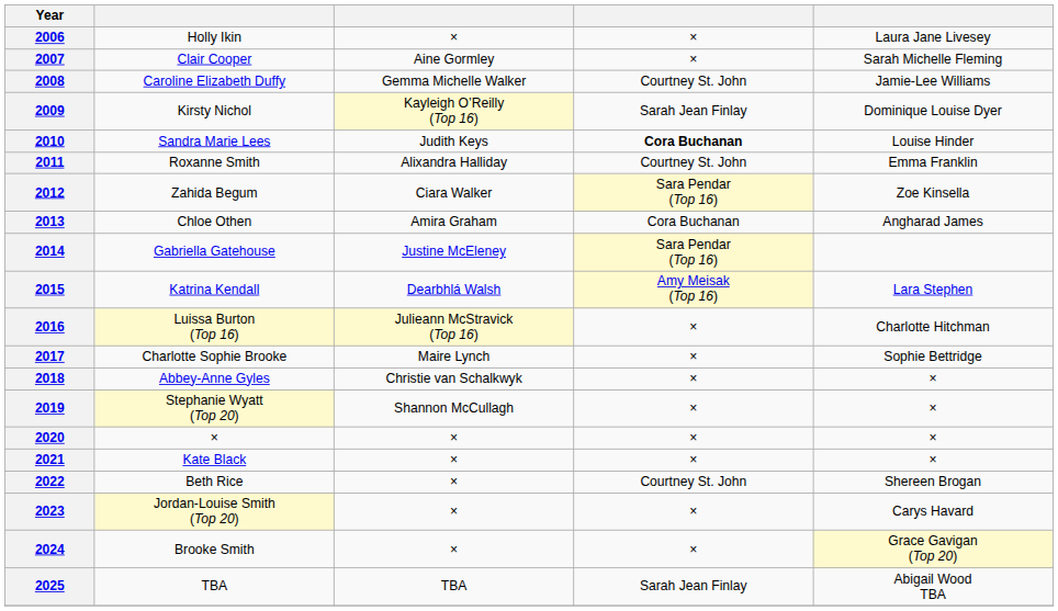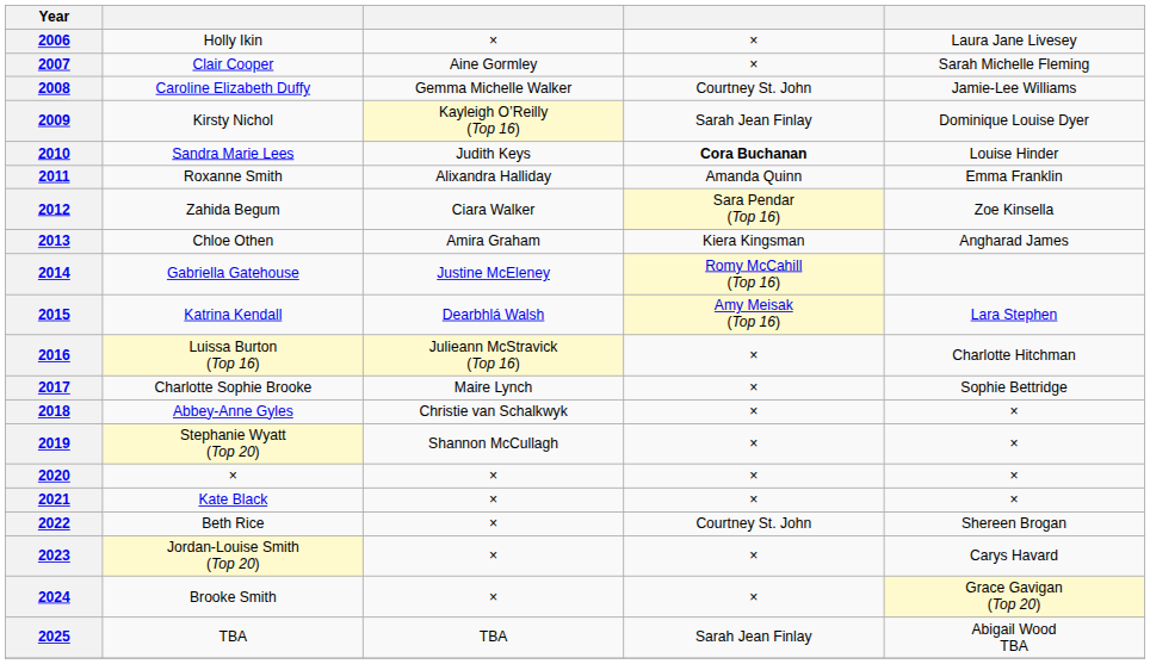2011 | column 4: Courtney St. John -> Amanda Quinn
2013 | column 4: Cora Buchanan -> Kiera Kingsman
2014 | column 4: Sara Pendar (Top 16) -> Romy McCahill (Top 16)
